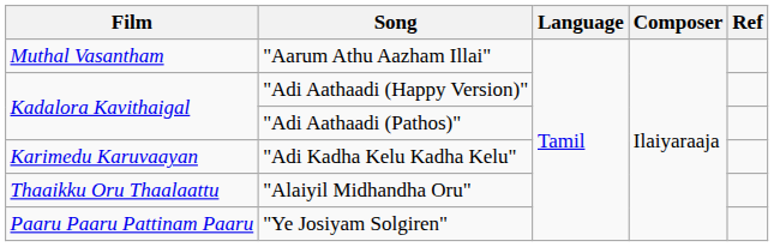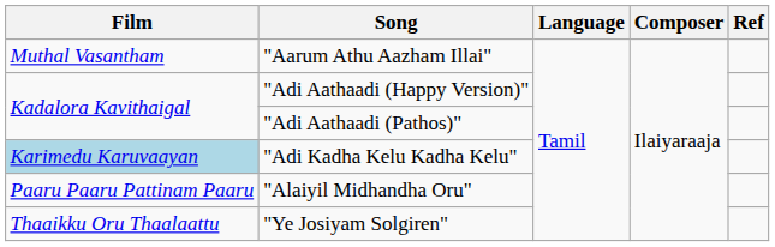"Adi Kadha Kelu Kadha Kelu" | Film: no background -> lightblue background
"Alaiyil Midhandha Oru" | Film: Thaaikku Oru Thaalaattu -> Paaru Paaru Pattinam Paaru
"Ye Josiyam Solgiren" | Film: Paaru Paaru Pattinam Paaru -> Thaaikku Oru Thaalaattu
